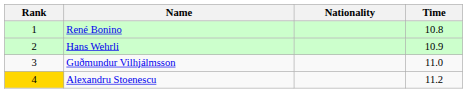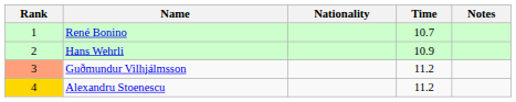+ column: Notes
René Bonino | Time: 10.8 -> 10.7
Guðmundur Vilhjálmsson | Rank: no background -> lightsalmon background
Guðmundur Vilhjálmsson | Time: 11.0 -> 11.2
